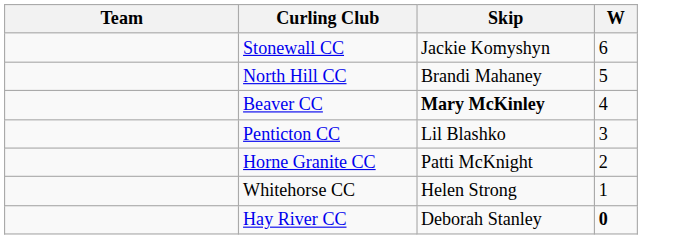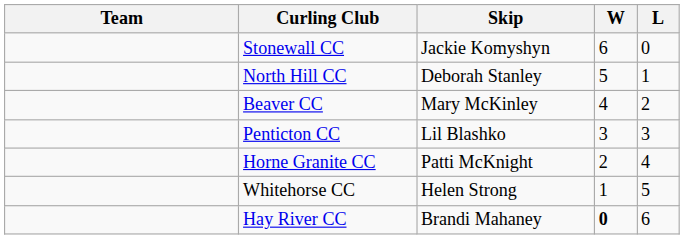+ column: L | 0 | 1 | 2 | 3 | 4 | 5 | 6
North Hill CC | Skip: Brandi Mahaney -> Deborah Stanley
Beaver CC | Skip: bold -> normal
Hay River CC | Skip: Deborah Stanley -> Brandi Mahaney
